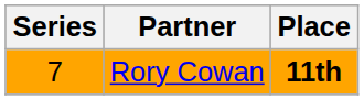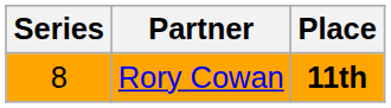Rory Cowan | Series: 7 -> 8
